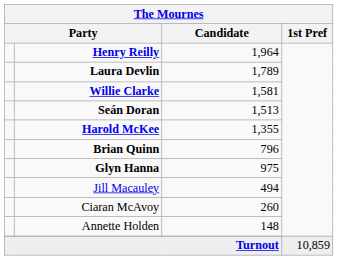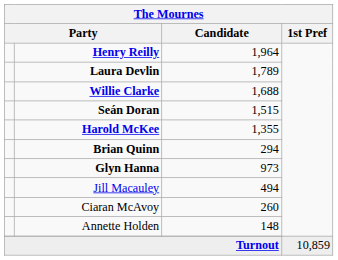Willie Clarke | Candidate: 1,581 -> 1,688
Seán Doran | Candidate: 1,513 -> 1,515
Brian Quinn | Candidate: 796 -> 294
Glyn Hanna | Candidate: 975 -> 973
